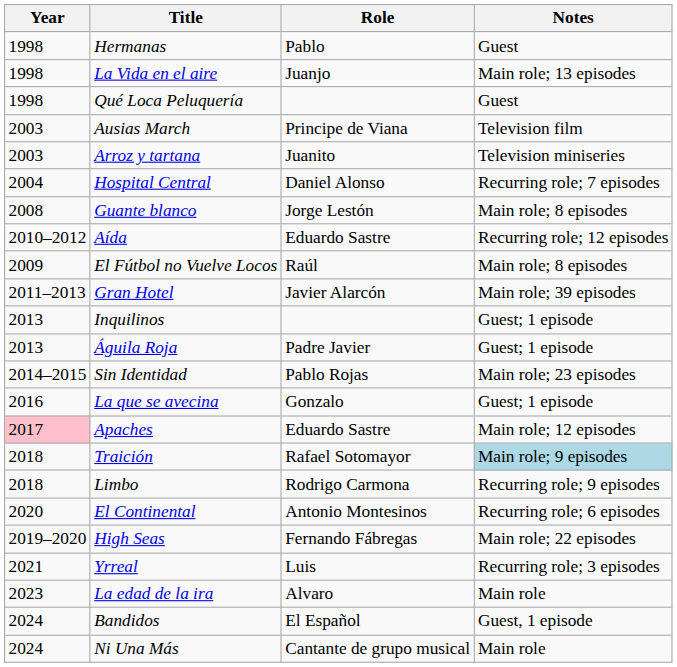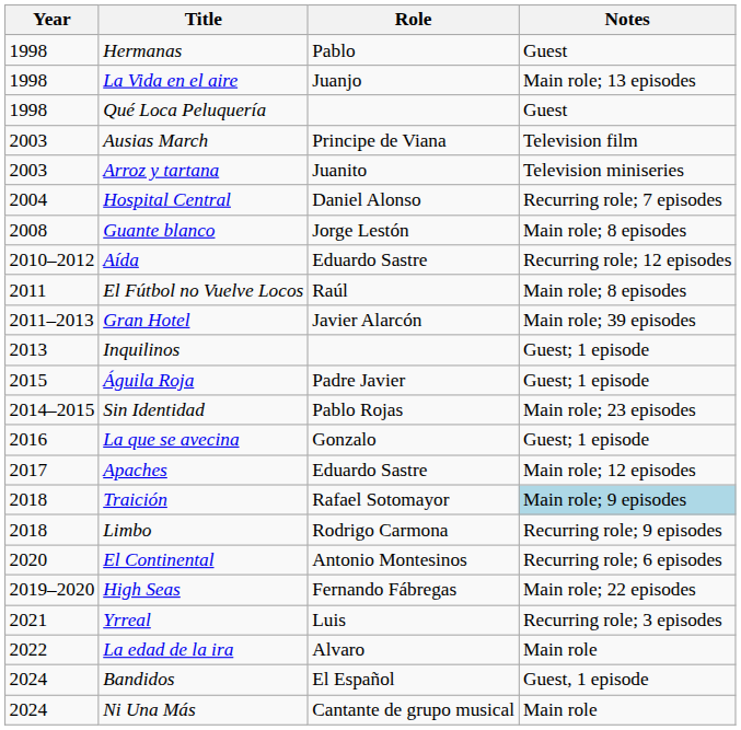El Fútbol no Vuelve Locos | Year: 2009 -> 2011
Águila Roja | Year: 2013 -> 2015
Apaches | Year: pink background -> no background
La edad de la ira | Year: 2023 -> 2022
